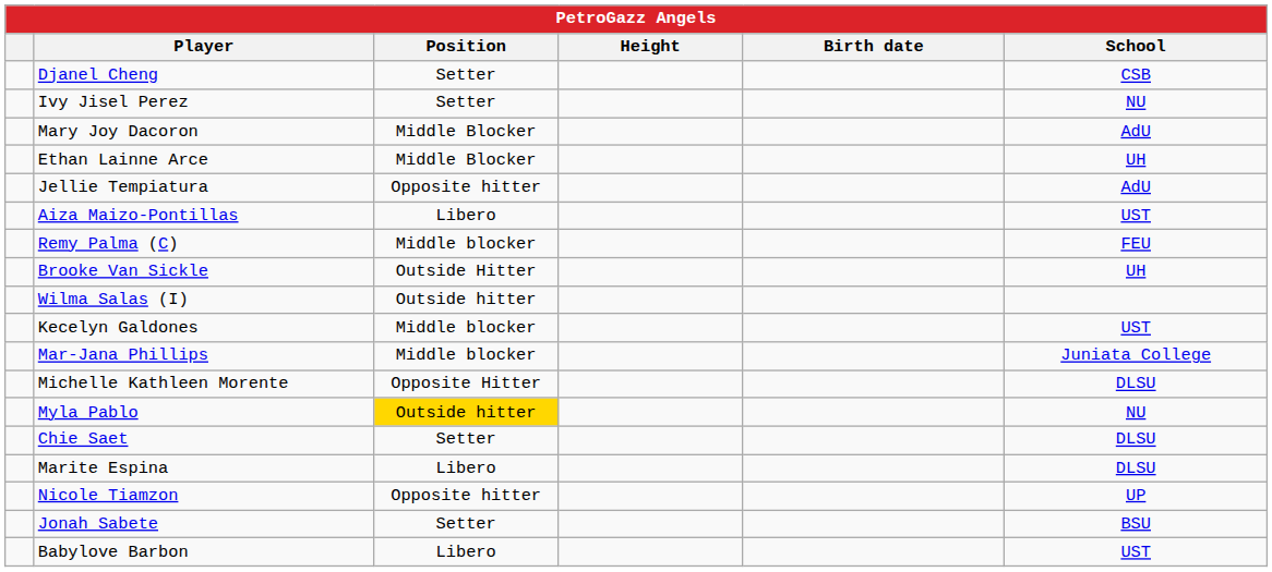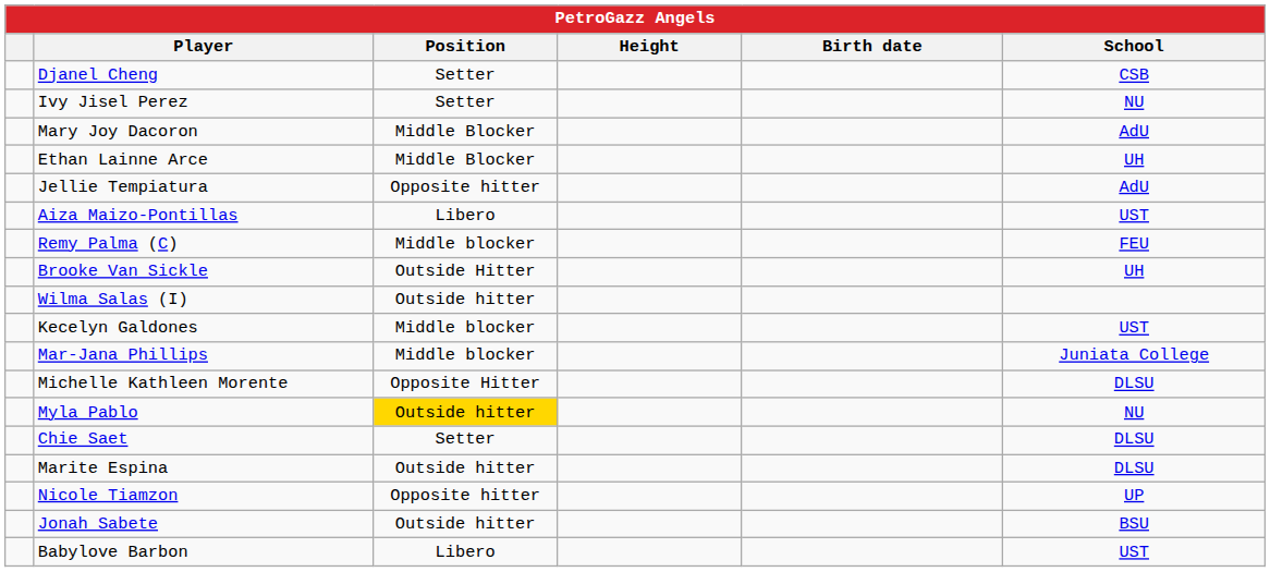Marite Espina | Position: Libero -> Outside hitter
Jonah Sabete | Position: Setter -> Outside hitter
